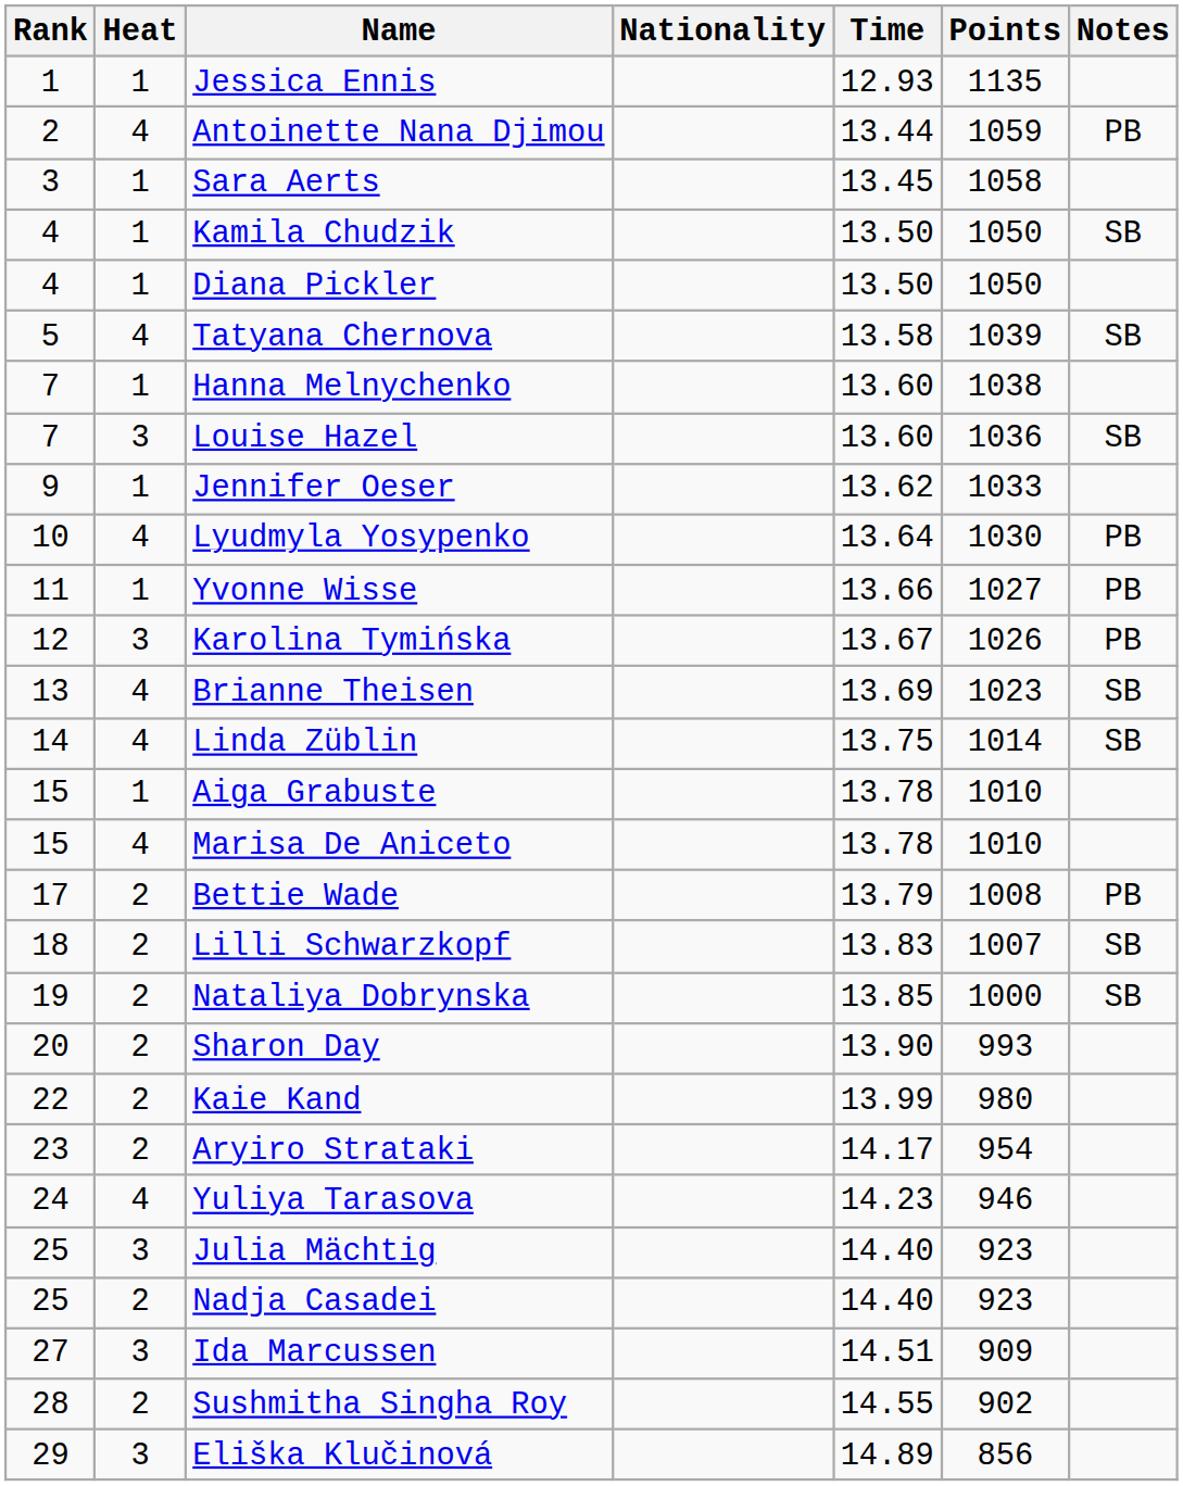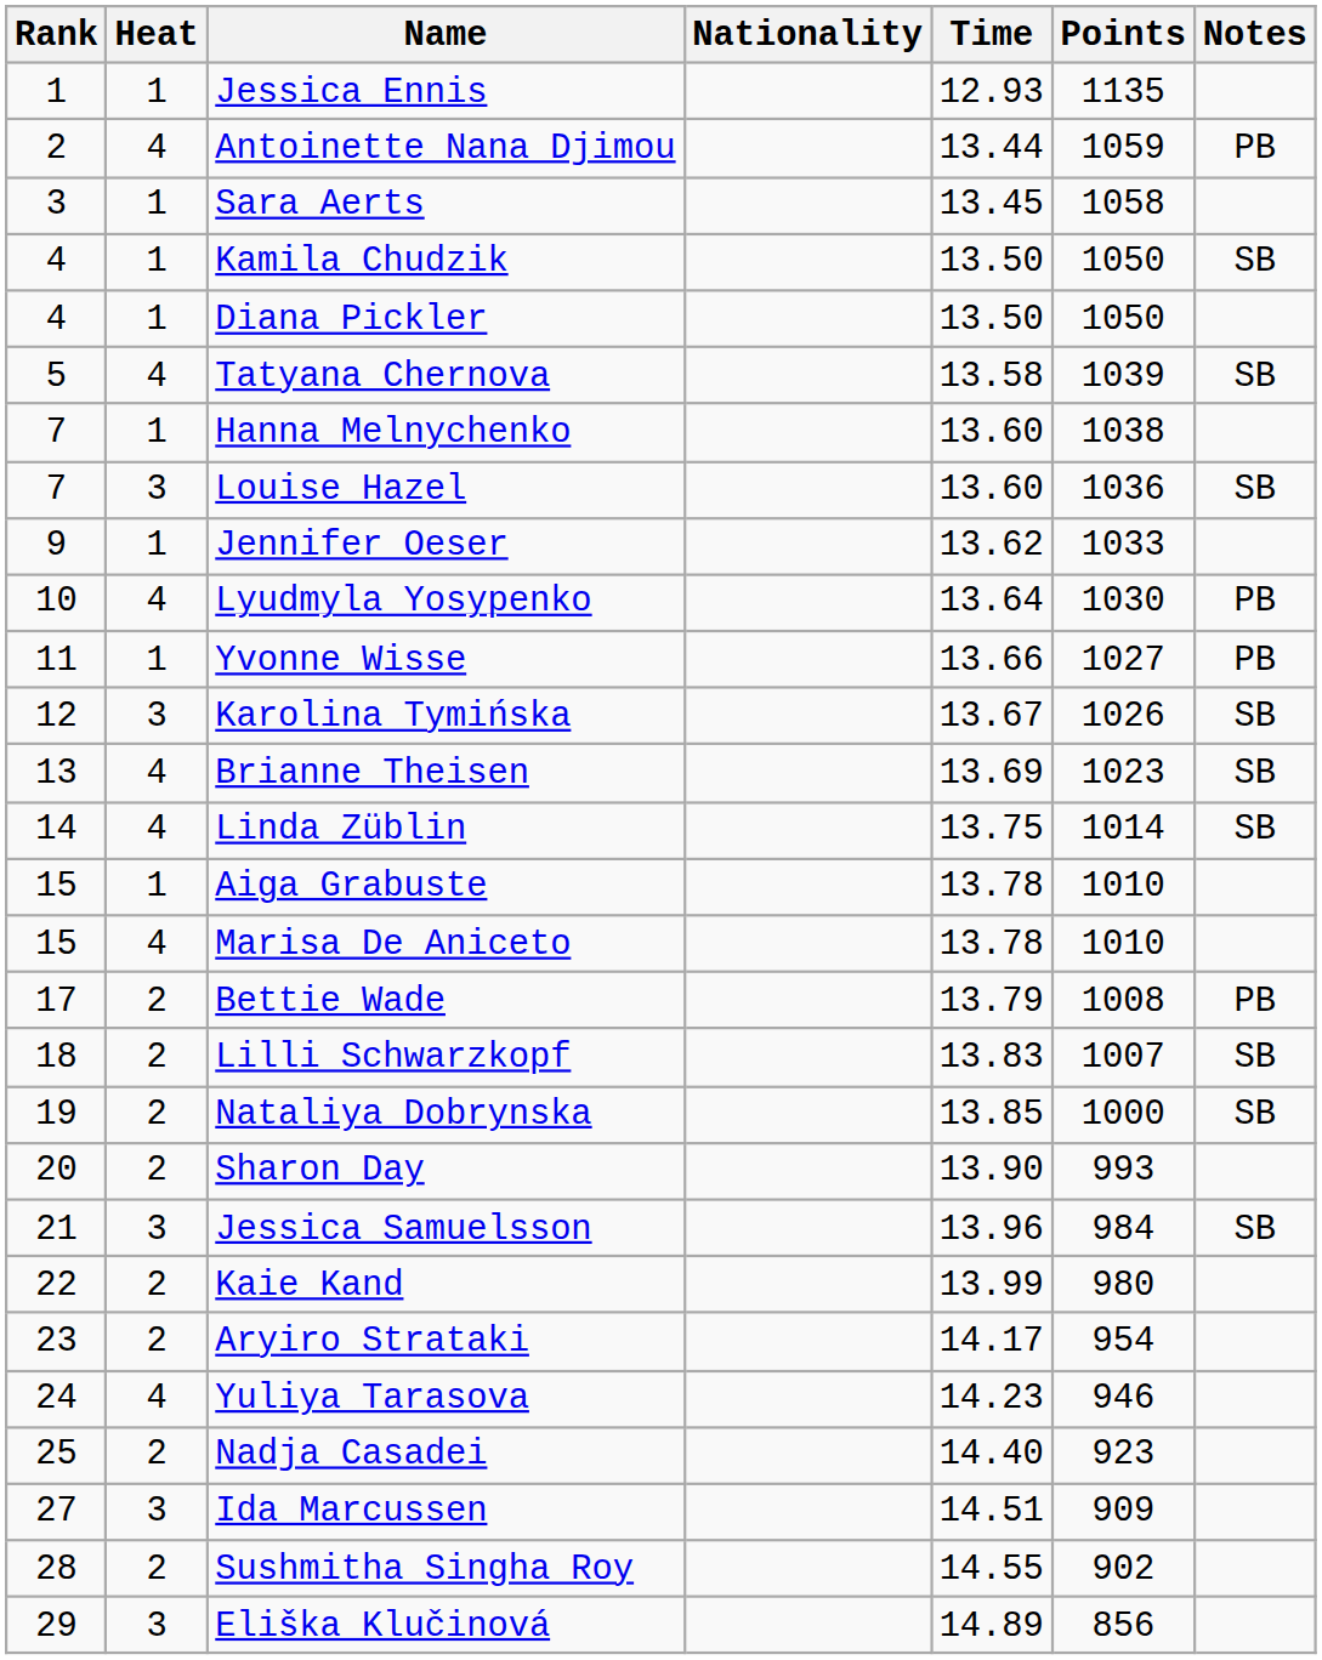Karolina Tymińska | Notes: PB -> SB
+ row: 21 | 3 | Jessica Samuelsson | 13.96 | 984 | SB
- row: 25 | 3 | Julia Mächtig | 14.40 | 923
